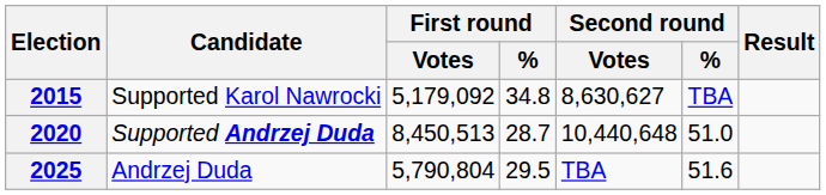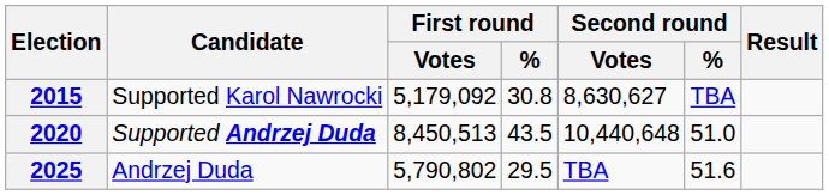2015 | First round / %: 34.8 -> 30.8
2020 | First round / %: 28.7 -> 43.5
2025 | First round / Votes: 5,790,804 -> 5,790,802
